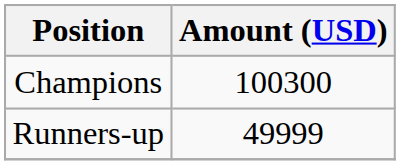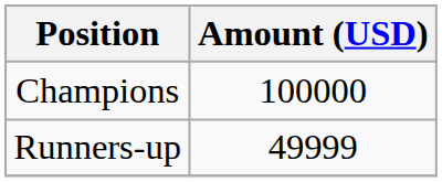Champions | Amount (USD): 100300 -> 100000
